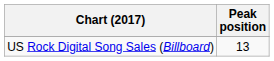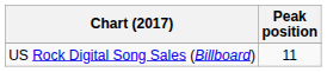US Rock Digital Song Sales (Billboard) | Peak position: 13 -> 11
